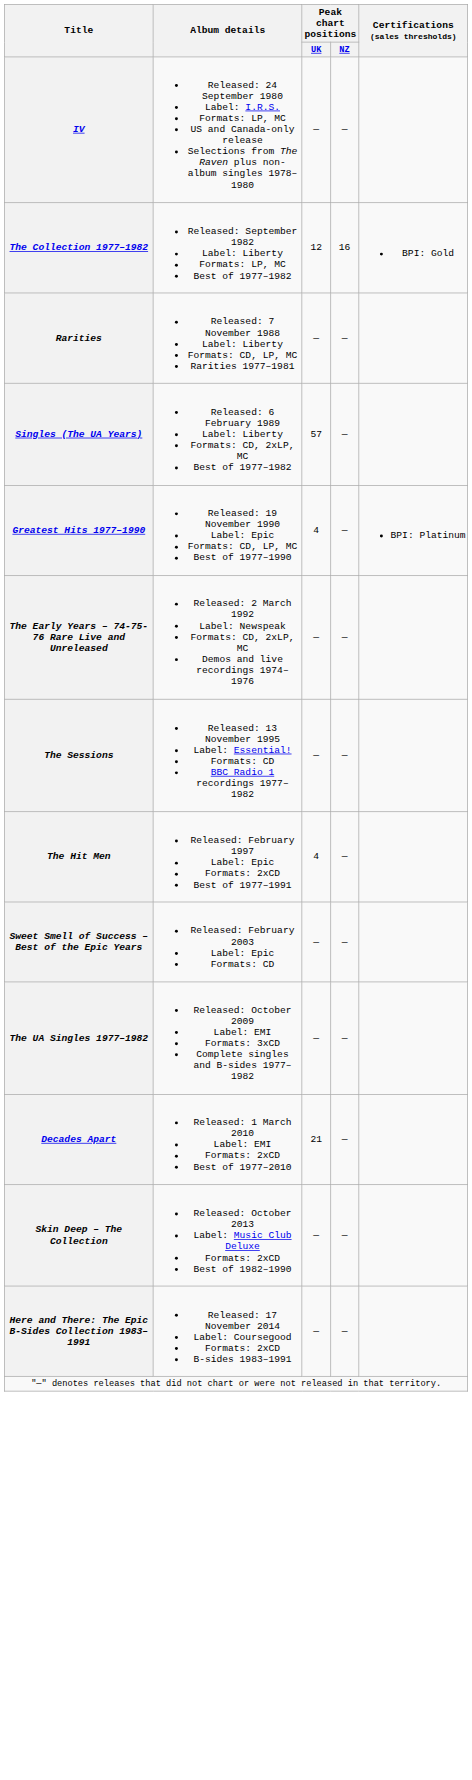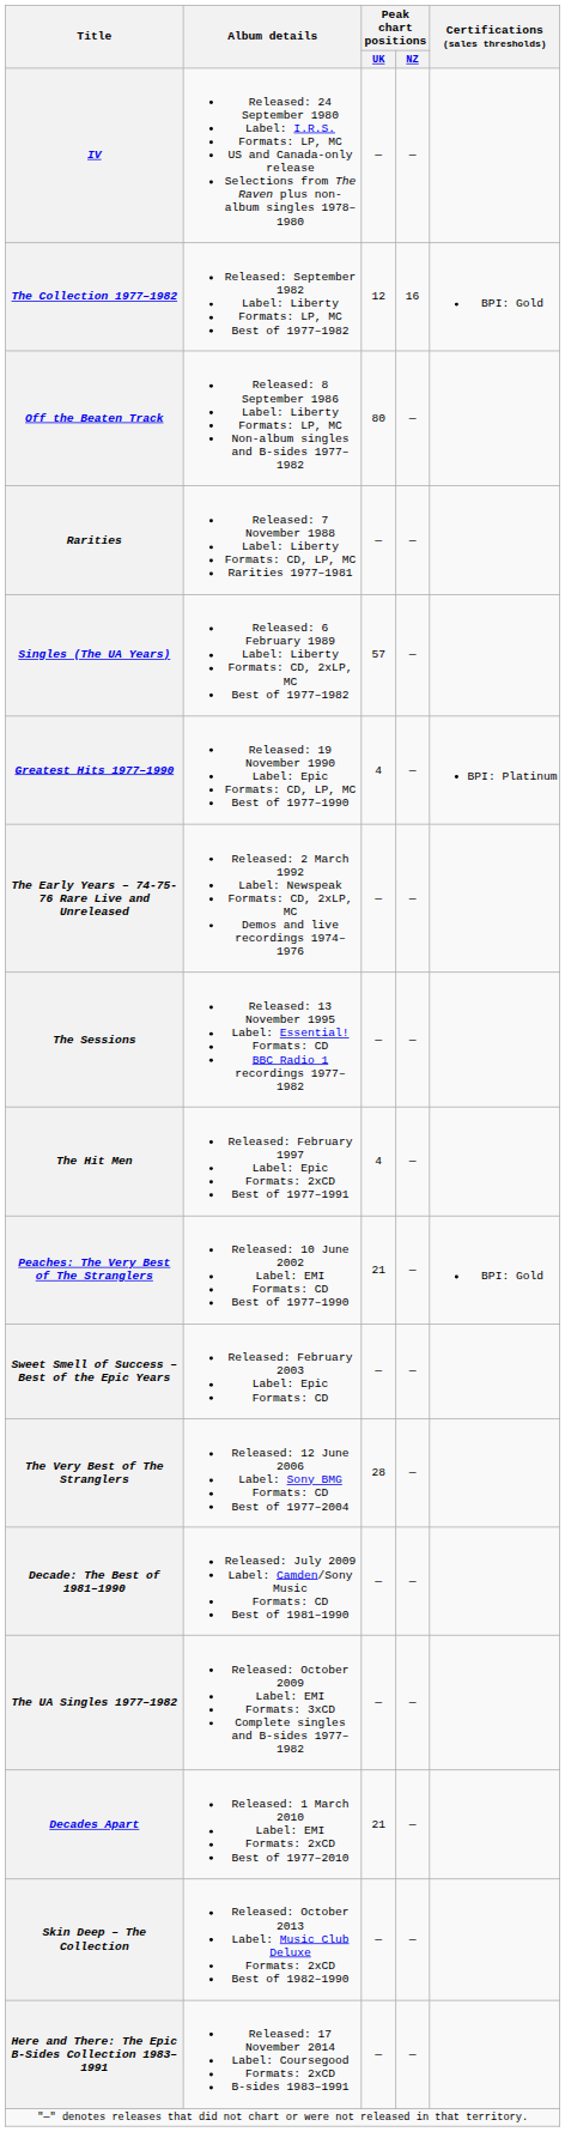+ row: Off the Beaten Track | Released: 8 September 1986 Label: Liberty Formats: LP, MC Non-album singles and B-sides 1977–1982 | 80 | —
+ row: Peaches: The Very Best of The Stranglers | Released: 10 June 2002 Label: EMI Formats: CD Best of 1977–1990 | 21 | — | BPI: Gold
+ row: The Very Best of The Stranglers | Released: 12 June 2006 Label: Sony BMG Formats: CD Best of 1977–2004 | 28 | —
+ row: Decade: The Best of 1981–1990 | Released: July 2009 Label: Camden/Sony Music Formats: CD Best of 1981–1990 | — | —
